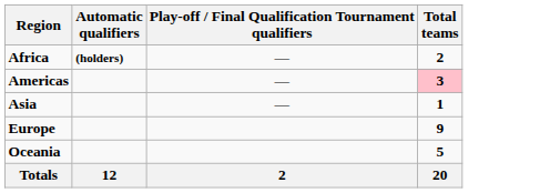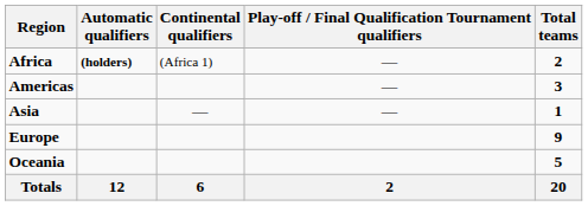+ column: Continental qualifiers | (Africa 1) | — | 6
Americas | Total teams: pink background -> no background
